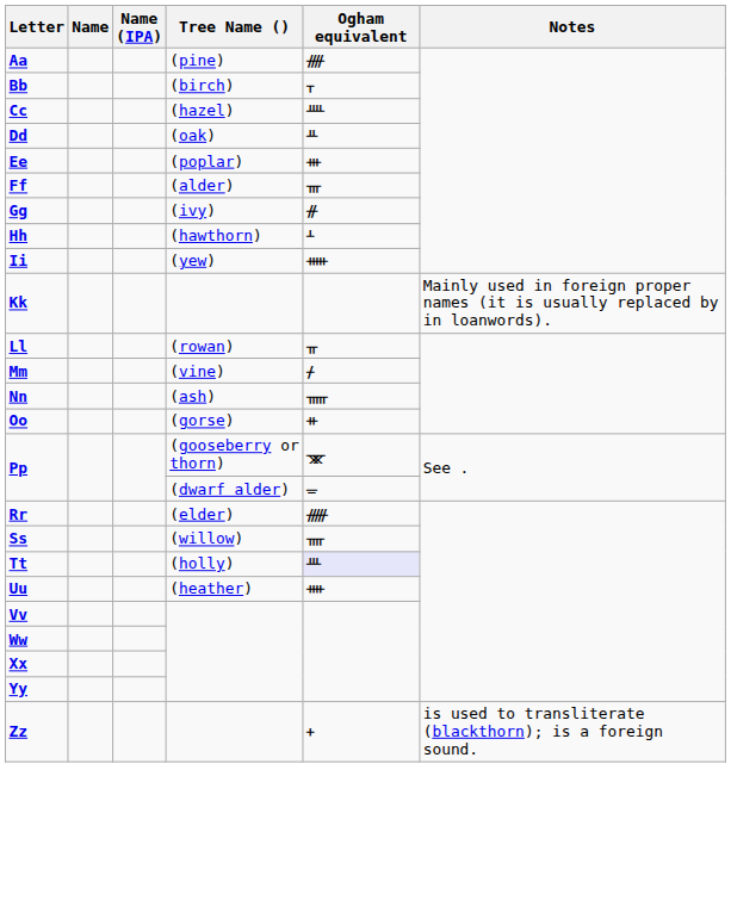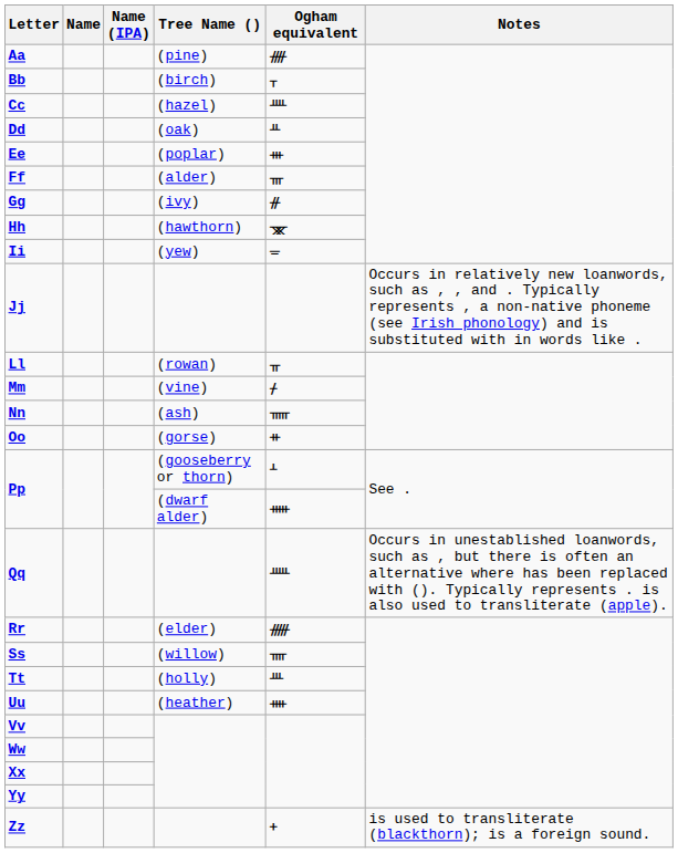Hh | Ogham equivalent: ᚆ -> ᚘ
Ii | Ogham equivalent: ᚔ -> ᚚ
+ row: Jj | Occurs in relatively new loanwords, such as , , and . Typically represents , a non-native phoneme (see Irish phonology) and is substituted with in words like .
- row: Kk | Mainly used in foreign proper names (it is usually replaced by in loanwords).
Pp / (gooseberry or thorn) | Ogham equivalent: ᚘ -> ᚆ
Pp / (dwarf alder) | Ogham equivalent: ᚚ -> ᚔ
+ row: Qq | ᚊ | Occurs in unestablished loanwords, such as , but there is often an alternative where has been replaced with (). Typically represents . is also used to transliterate (apple).
Tt | Ogham equivalent: lavender background -> no background
